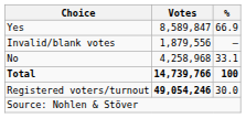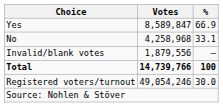rows swapped: No <-> Invalid/blank votes
Registered voters/turnout | Votes: bold -> normal
